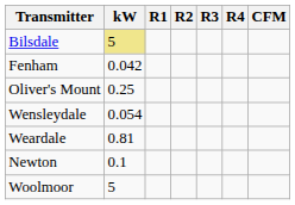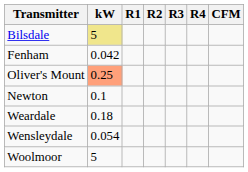Oliver's Mount | kW: no background -> lightsalmon background
rows swapped: Newton <-> Wensleydale
Weardale | kW: 0.81 -> 0.18
